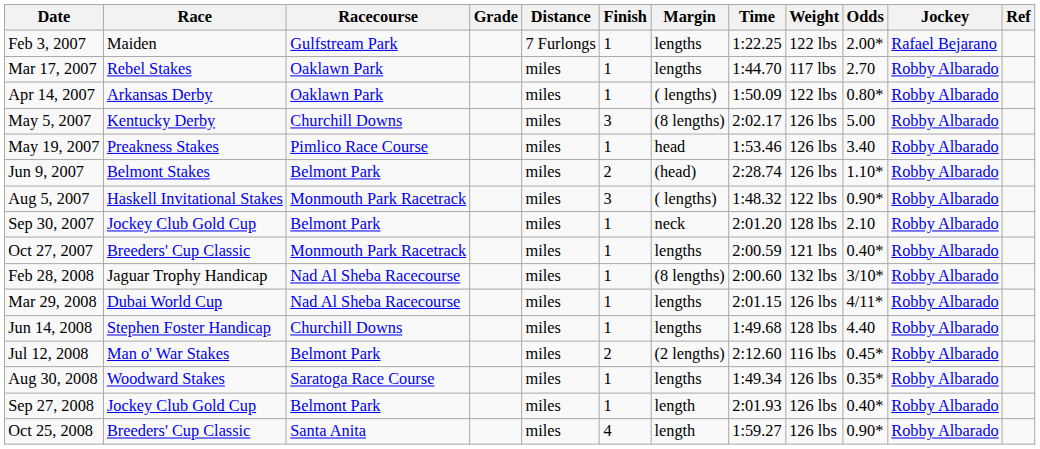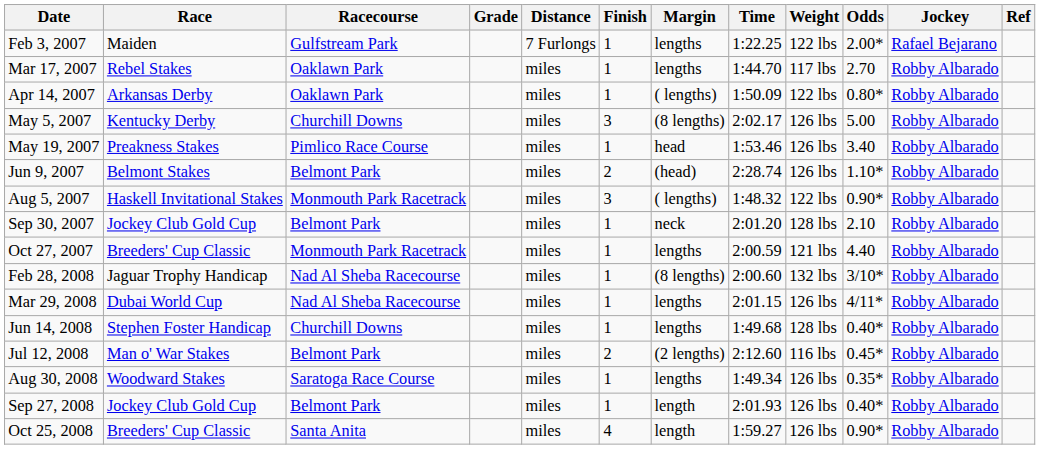Oct 27, 2007 | Odds: 0.40* -> 4.40
Jun 14, 2008 | Odds: 4.40 -> 0.40*
